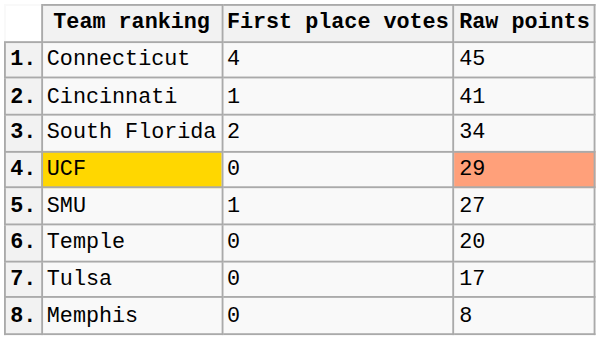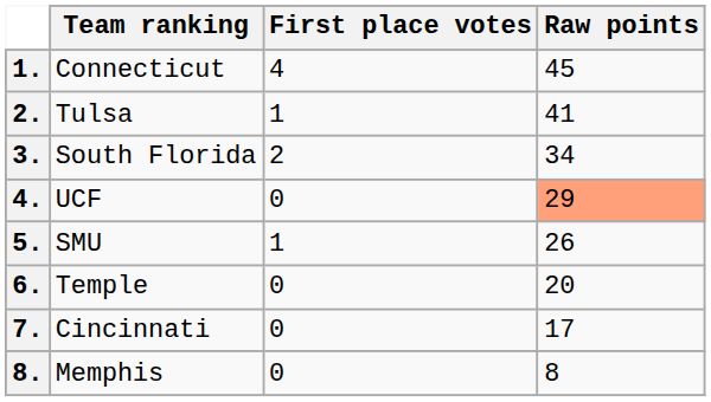2. | Team ranking: Cincinnati -> Tulsa
4. | Team ranking: gold background -> no background
5. | Raw points: 27 -> 26
7. | Team ranking: Tulsa -> Cincinnati
